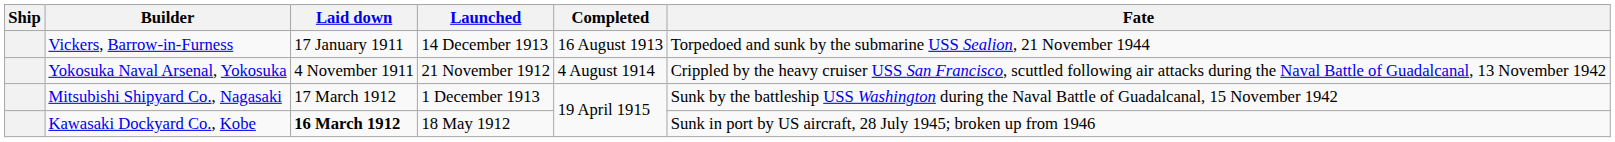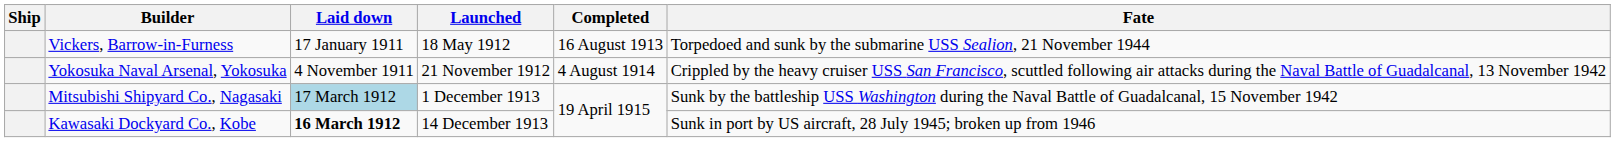Vickers, Barrow-in-Furness | Launched: 14 December 1913 -> 18 May 1912
Mitsubishi Shipyard Co., Nagasaki | Laid down: no background -> lightblue background
Kawasaki Dockyard Co., Kobe | Launched: 18 May 1912 -> 14 December 1913
